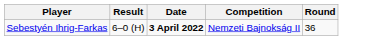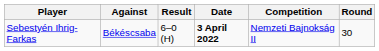+ column: Against | Békéscsaba
Sebestyén Ihrig-Farkas | Round: 36 -> 30
